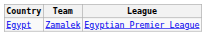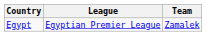columns swapped: League <-> Team
